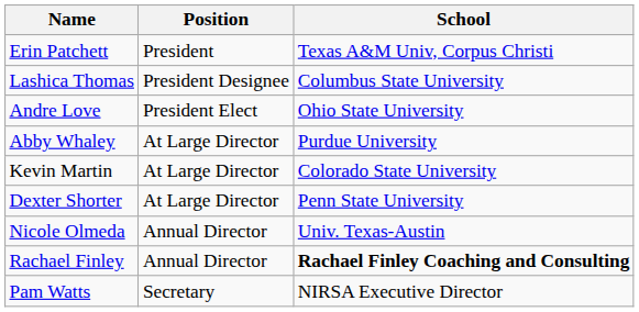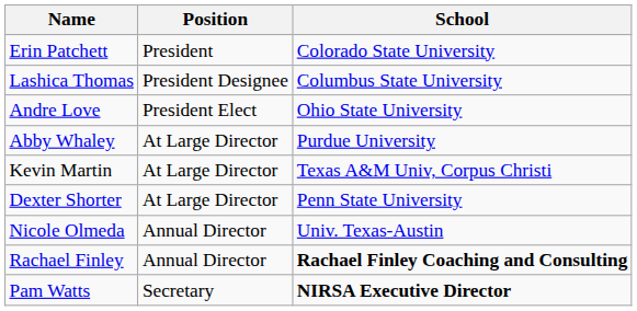Erin Patchett | School: Texas A&M Univ, Corpus Christi -> Colorado State University
Kevin Martin | School: Colorado State University -> Texas A&M Univ, Corpus Christi
Pam Watts | School: normal -> bold
